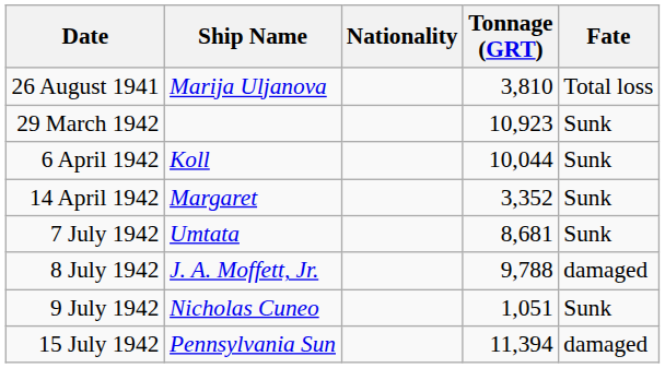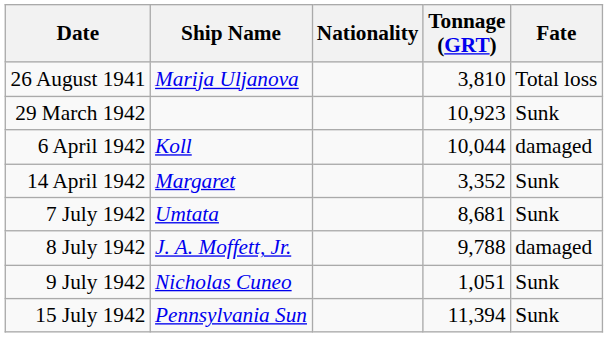6 April 1942 | Fate: Sunk -> damaged
15 July 1942 | Fate: damaged -> Sunk
